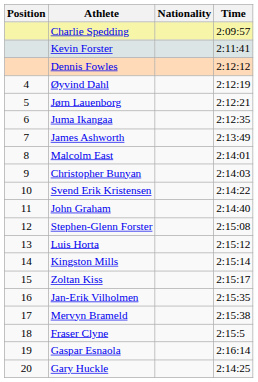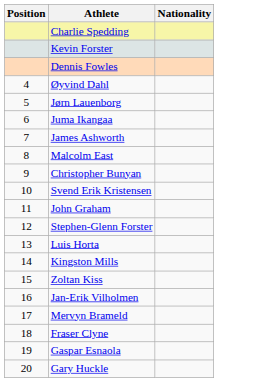- column: Time | 2:09:57 | 2:11:41 | 2:12:12 | 2:12:19 | 2:12:21 | 2:12:35 | 2:13:49 | 2:14:01 | 2:14:03 | 2:14:22 | 2:14:40 | 2:15:08 | 2:15:12 | 2:15:14 | 2:15:17 | 2:15:35 | 2:15:38 | 2:15:5 | 2:16:14 | 2:14:25
